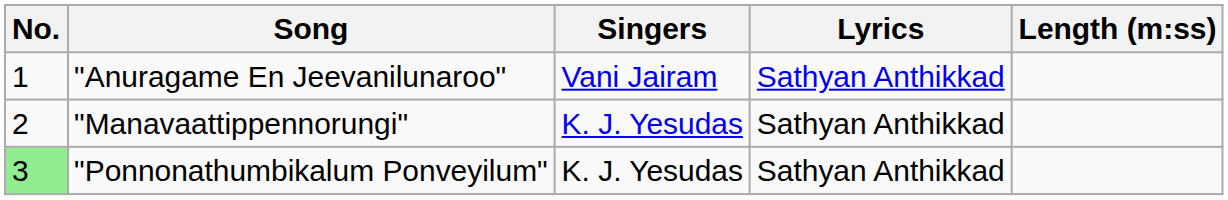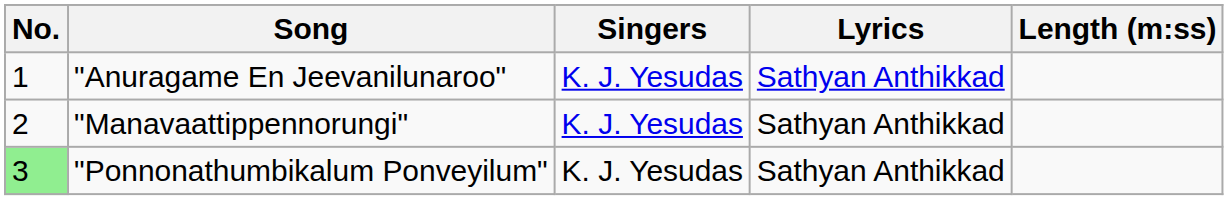"Anuragame En Jeevanilunaroo" | Singers: Vani Jairam -> K. J. Yesudas
